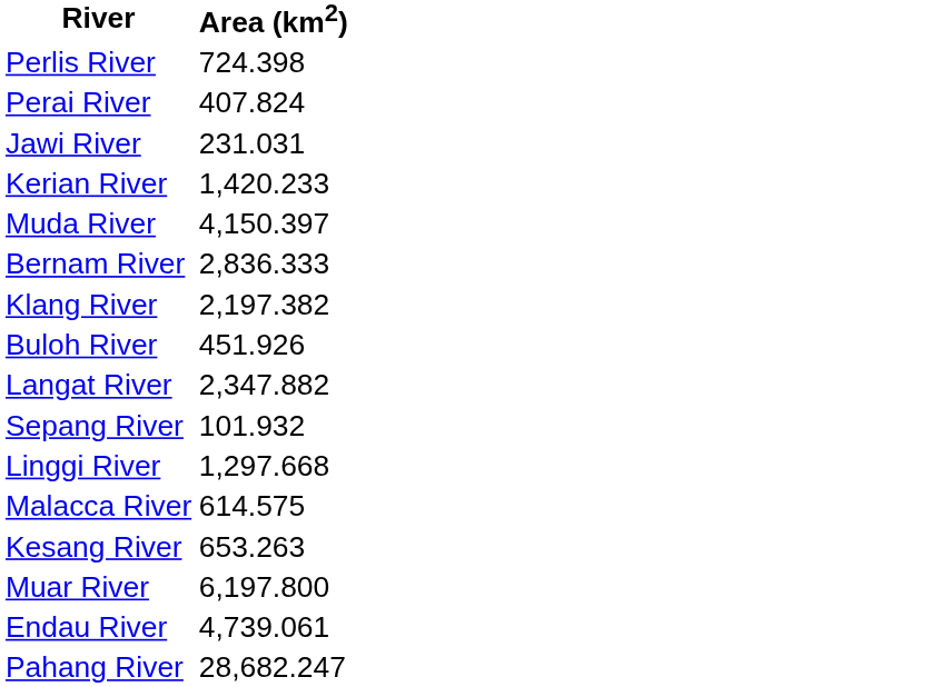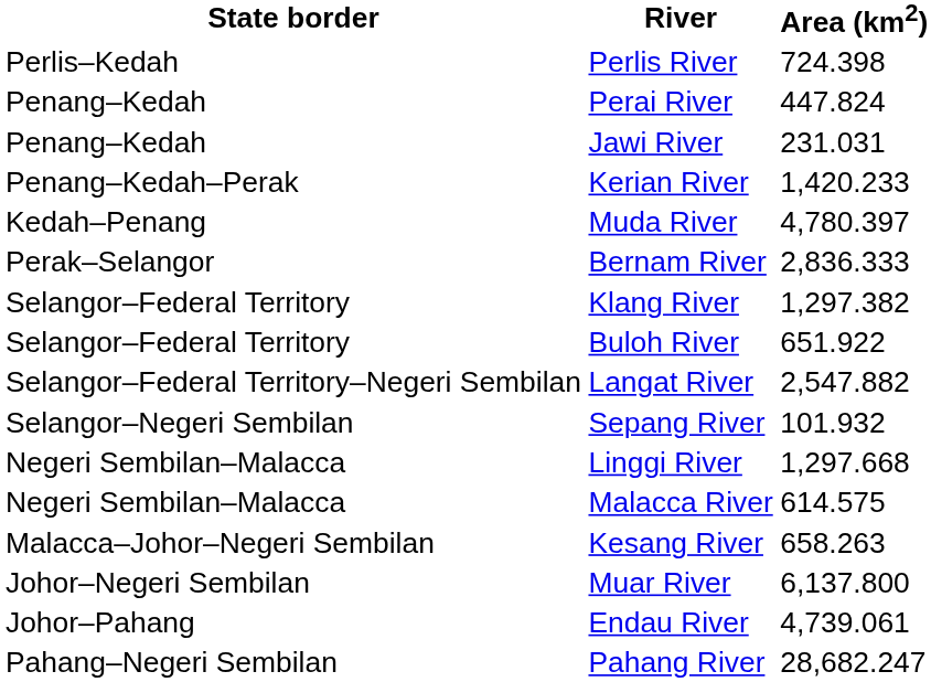+ column: State border | Perlis–Kedah | Penang–Kedah | Penang–Kedah | Penang–Kedah–Perak | Kedah–Penang | Perak–Selangor | Selangor–Federal Territory | Selangor–Federal Territory | Selangor–Federal Territory–Negeri Sembilan | Selangor–Negeri Sembilan | Negeri Sembilan–Malacca | Negeri Sembilan–Malacca | Malacca–Johor–Negeri Sembilan | Johor–Negeri Sembilan | Johor–Pahang | Pahang–Negeri Sembilan
Perai River | Area (km2): 407.824 -> 447.824
Muda River | Area (km2): 4,150.397 -> 4,780.397
Klang River | Area (km2): 2,197.382 -> 1,297.382
Buloh River | Area (km2): 451.926 -> 651.922
Langat River | Area (km2): 2,347.882 -> 2,547.882
Kesang River | Area (km2): 653.263 -> 658.263
Muar River | Area (km2): 6,197.800 -> 6,137.800
